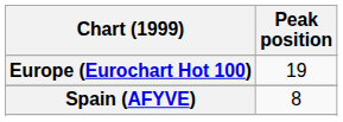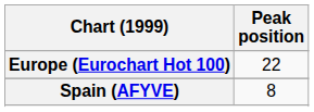Europe (Eurochart Hot 100) | Peak position: 19 -> 22
